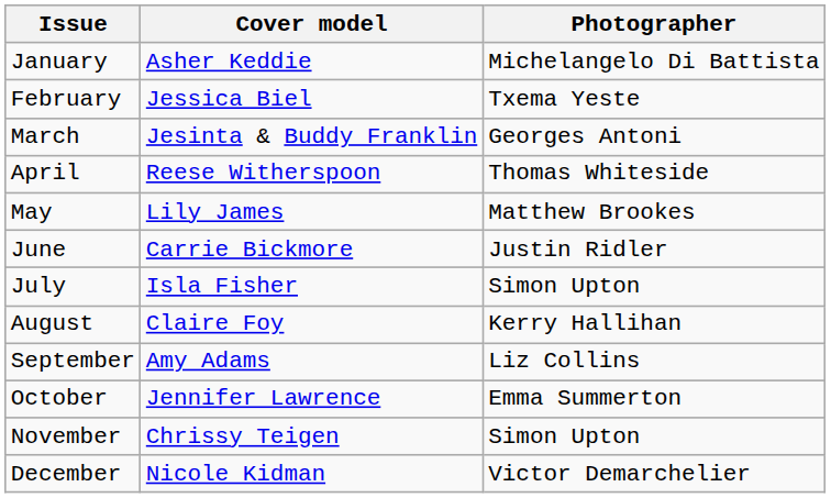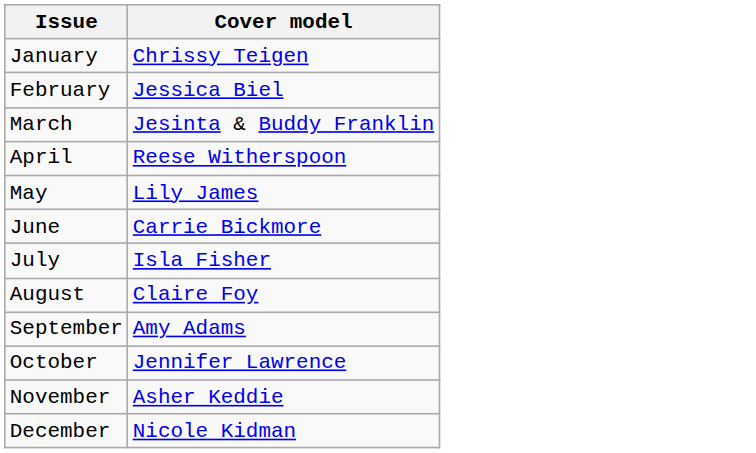- column: Photographer | Michelangelo Di Battista | Txema Yeste | Georges Antoni | Thomas Whiteside | Matthew Brookes | Justin Ridler | Simon Upton | Kerry Hallihan | Liz Collins | Emma Summerton | Simon Upton | Victor Demarchelier
January | Cover model: Asher Keddie -> Chrissy Teigen
November | Cover model: Chrissy Teigen -> Asher Keddie
